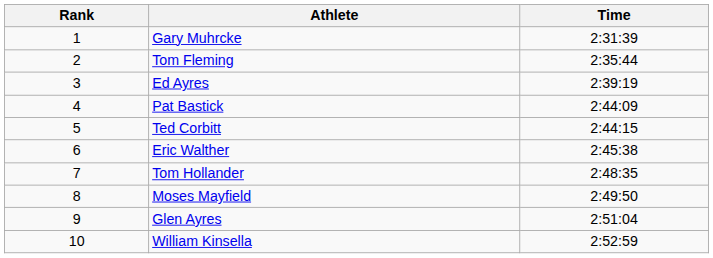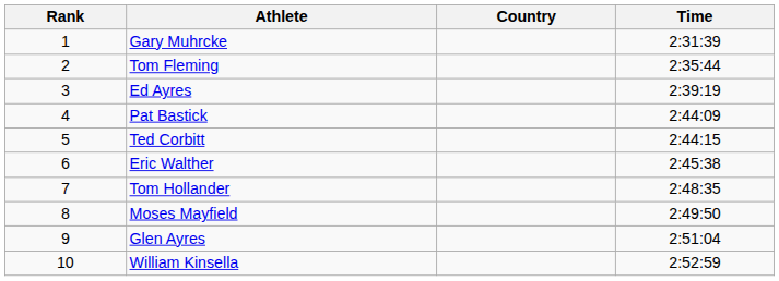+ column: Country
